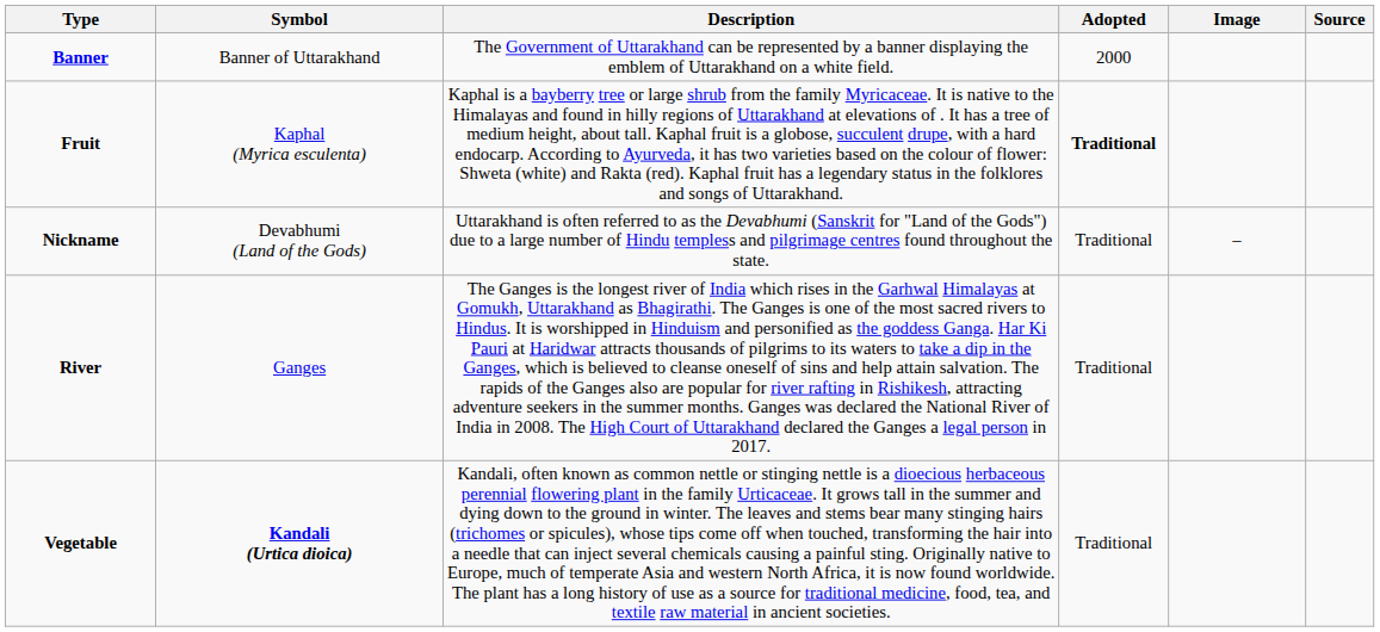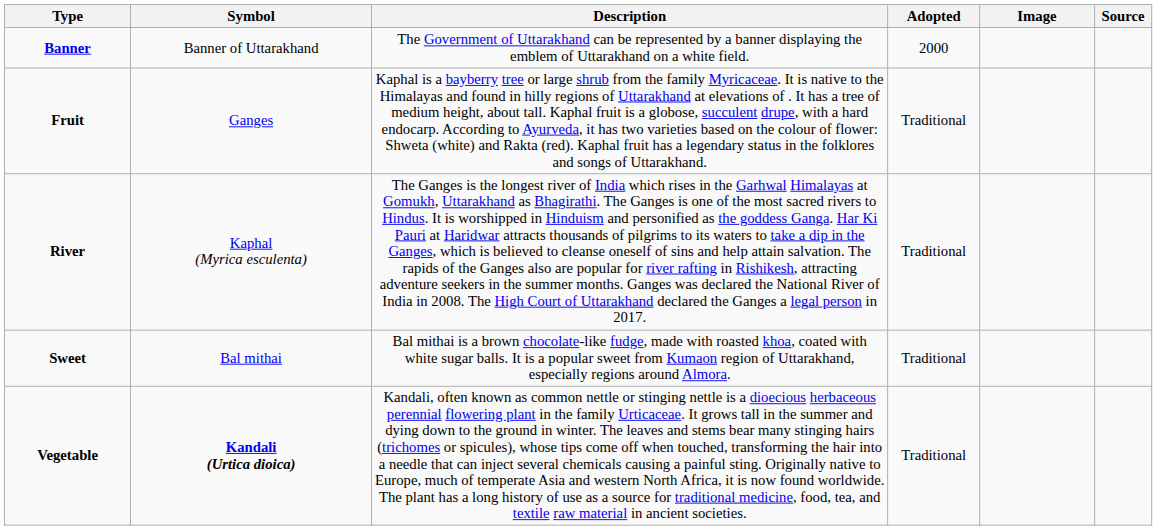Fruit | Symbol: Kaphal (Myrica esculenta) -> Ganges
Fruit | Adopted: bold -> normal
- row: Nickname | Devabhumi (Land of the Gods) | Uttarakhand is often referred to as the Devabhumi (Sanskrit for "Land of the Gods") due to a large number of Hindu templess and pilgrimage centres found throughout the state. | Traditional | –
River | Symbol: Ganges -> Kaphal (Myrica esculenta)
+ row: Sweet | Bal mithai | Bal mithai is a brown chocolate-like fudge, made with roasted khoa, coated with white sugar balls. It is a popular sweet from Kumaon region of Uttarakhand, especially regions around Almora. | Traditional
